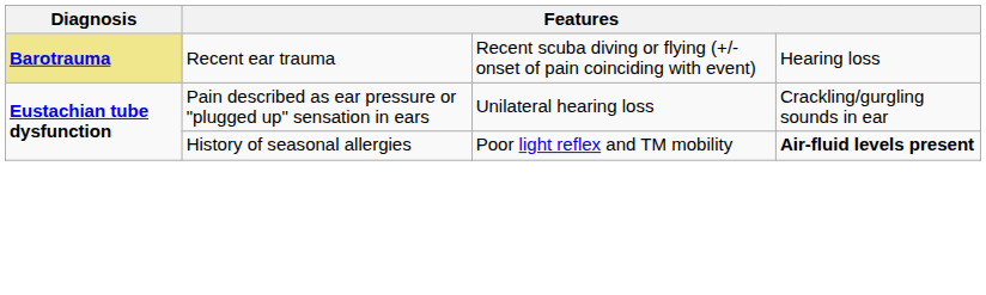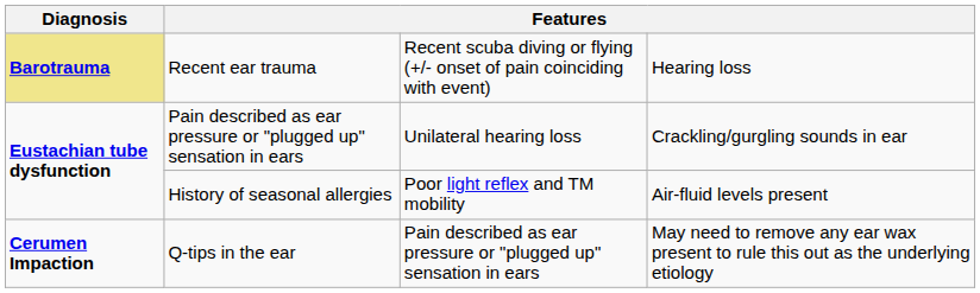History of seasonal allergies | column 4: bold -> normal
+ row: Cerumen Impaction | Q-tips in the ear | Pain described as ear pressure or "plugged up" sensation in ears | May need to remove any ear wax present to rule this out as the underlying etiology
